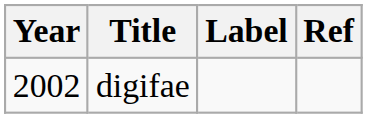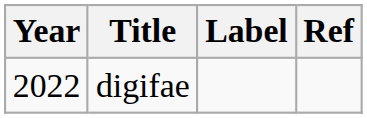digifae | Year: 2002 -> 2022
